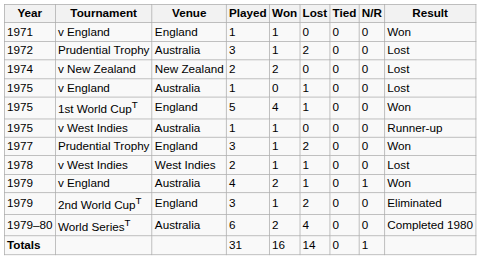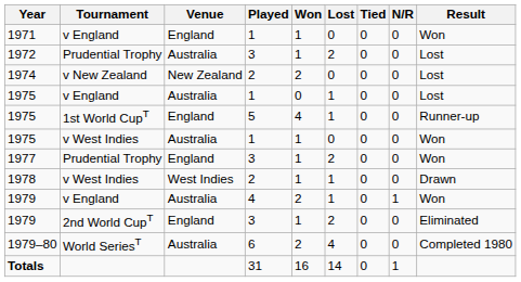1975 / 1st World CupT | Result: Won -> Runner-up
1975 / v West Indies | Result: Runner-up -> Won
1978 | Result: Lost -> Drawn
